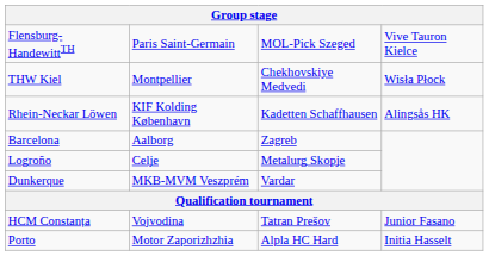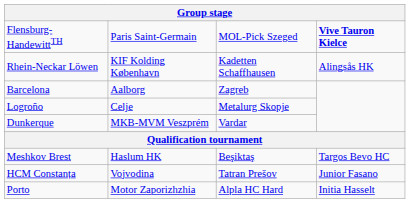Flensburg-HandewittTH | column 4: normal -> bold
- row: THW Kiel | Montpellier | Chekhovskiye Medvedi | Wisła Płock
+ row: Meshkov Brest | Haslum HK | Beşiktaş | Targos Bevo HC
